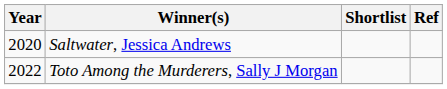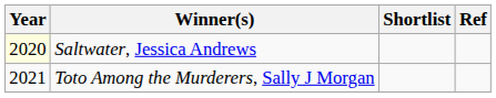Saltwater, Jessica Andrews | Year: no background -> lightyellow background
Toto Among the Murderers, Sally J Morgan | Year: 2022 -> 2021
